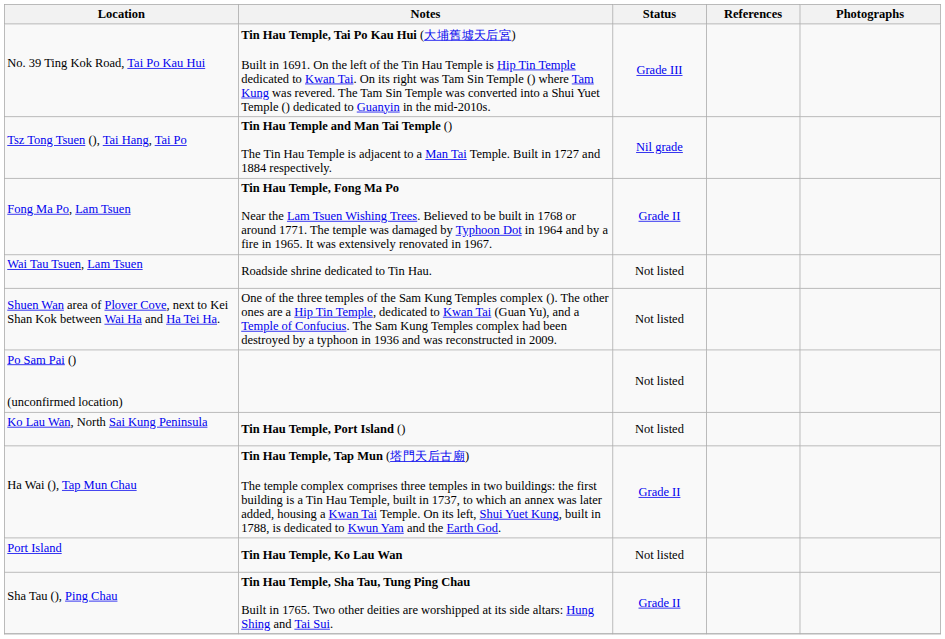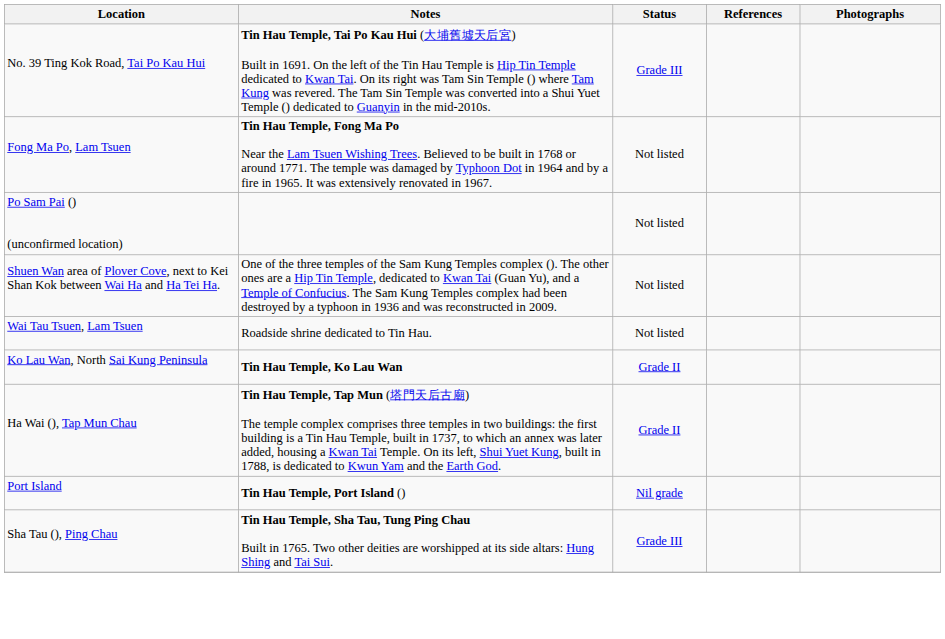- row: Tsz Tong Tsuen (), Tai Hang, Tai Po | Tin Hau Temple and Man Tai Temple () The Tin Hau Temple is adjacent to a Man Tai Temple. Built in 1727 and 1884 respectively. | Nil grade
Fong Ma Po, Lam Tsuen | Status: Grade II -> Not listed
rows swapped: Wai Tau Tsuen, Lam Tsuen <-> Po Sam Pai () (unconfirmed location)
Ko Lau Wan, North Sai Kung Peninsula | Notes: Tin Hau Temple, Port Island () -> Tin Hau Temple, Ko Lau Wan
Ko Lau Wan, North Sai Kung Peninsula | Status: Not listed -> Grade II
Port Island | Notes: Tin Hau Temple, Ko Lau Wan -> Tin Hau Temple, Port Island ()
Port Island | Status: Not listed -> Nil grade
Sha Tau (), Ping Chau | Status: Grade II -> Grade III
